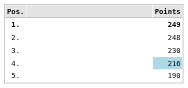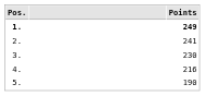2. | Points: 248 -> 241
4. | Points: lightblue background -> no background
